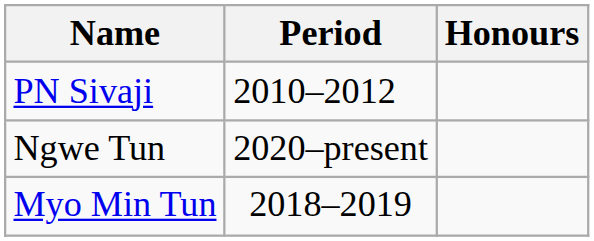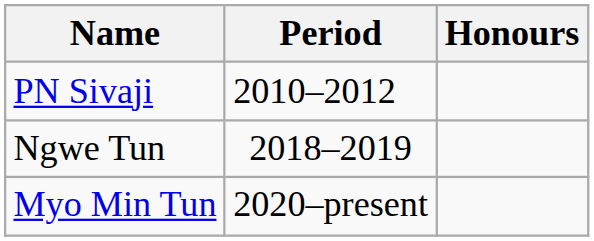Ngwe Tun | Period: 2020–present -> 2018–2019
Myo Min Tun | Period: 2018–2019 -> 2020–present
